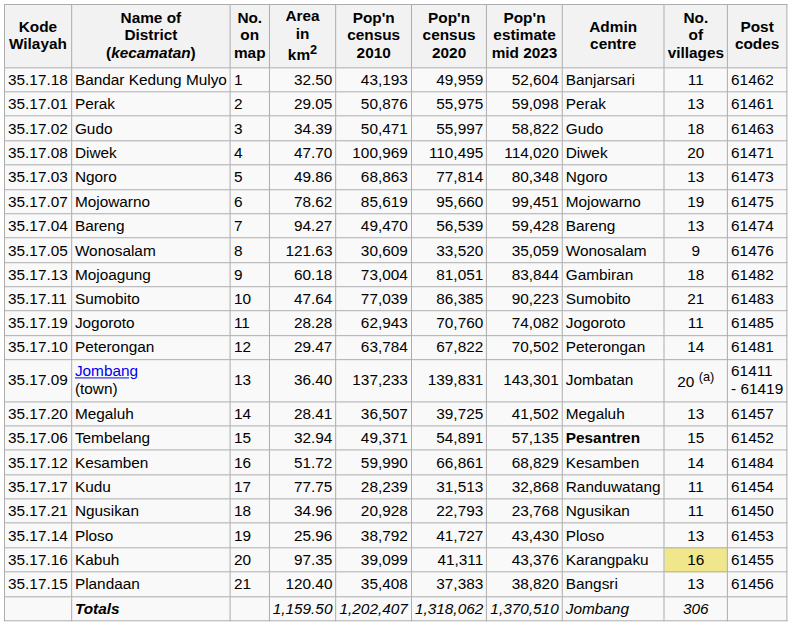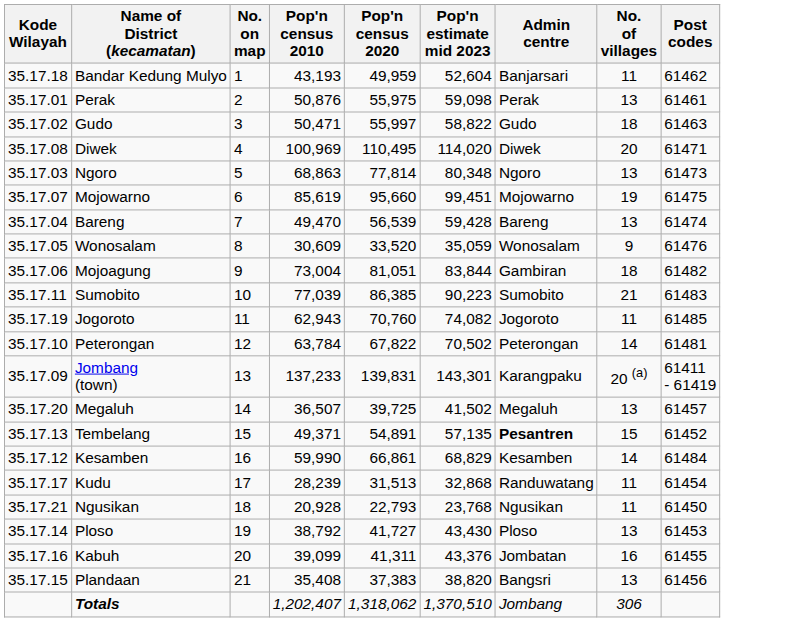- column: Area in km2 | 32.50 | 29.05 | 34.39 | 47.70 | 49.86 | 78.62 | 94.27 | 121.63 | 60.18 | 47.64 | 28.28 | 29.47 | 36.40 | 28.41 | 32.94 | 51.72 | 77.75 | 34.96 | 25.96 | 97.35 | 120.40 | 1,159.50
Mojoagung | Kode Wilayah: 35.17.13 -> 35.17.06
Jombang (town) | Admin centre: Jombatan -> Karangpaku
Tembelang | Kode Wilayah: 35.17.06 -> 35.17.13
Kabuh | Admin centre: Karangpaku -> Jombatan
Kabuh | No. of villages: khaki background -> no background
